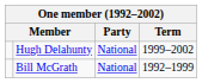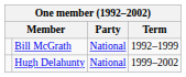rows swapped: Bill McGrath <-> Hugh Delahunty
